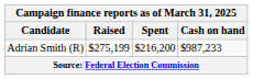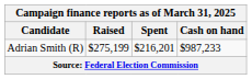Adrian Smith (R) | Spent: $216,200 -> $216,201
